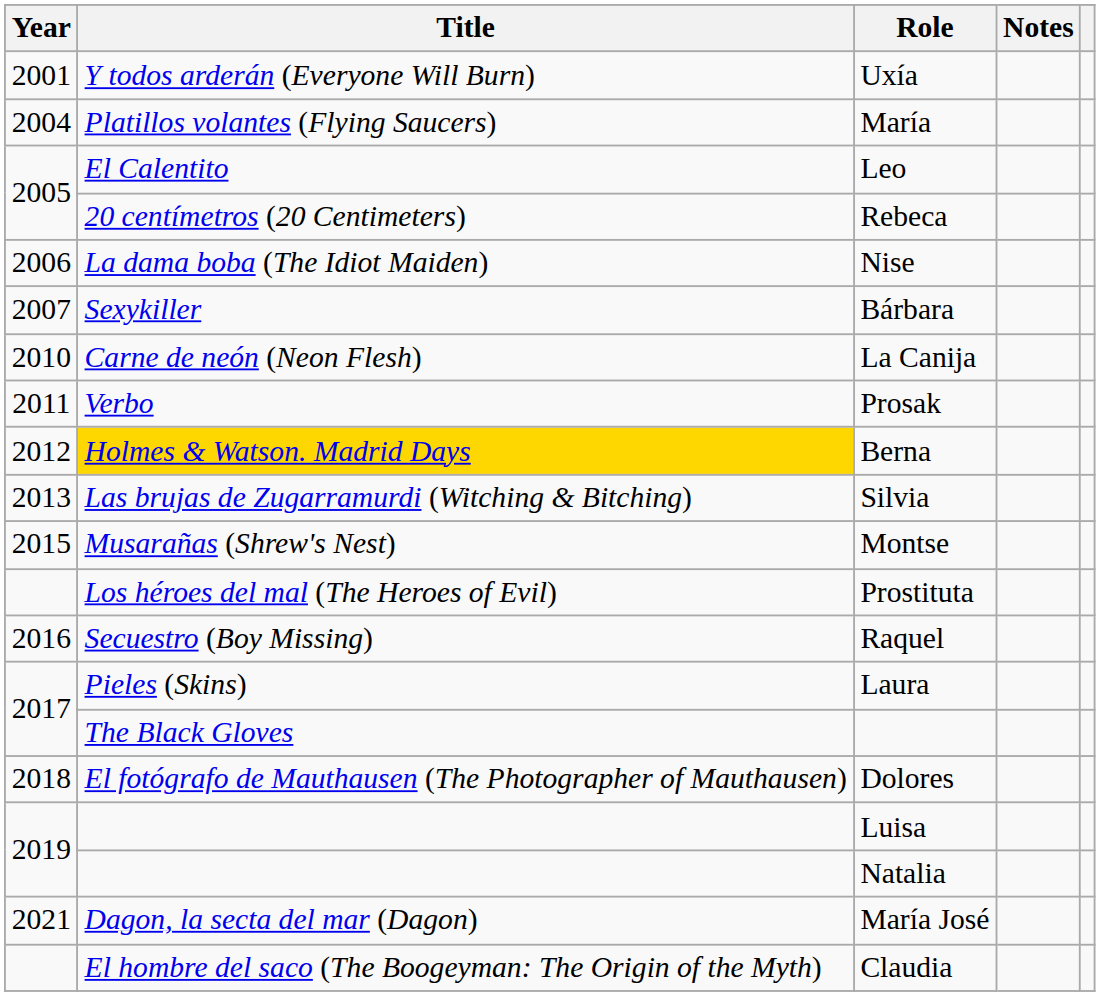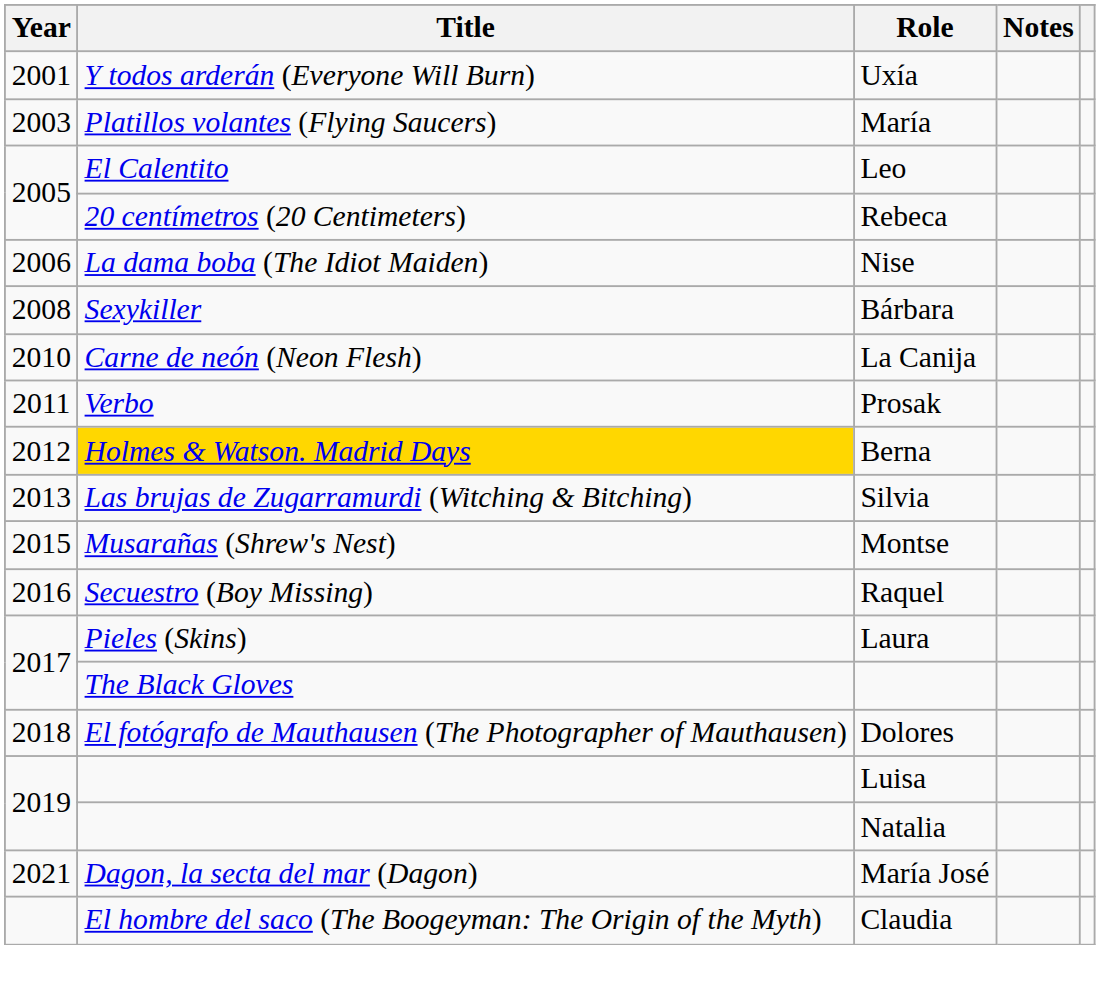María | Year: 2004 -> 2003
Bárbara | Year: 2007 -> 2008
- row: Los héroes del mal (The Heroes of Evil) | Prostituta
